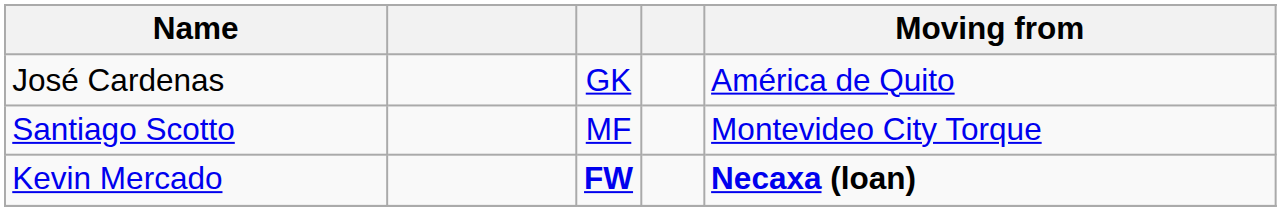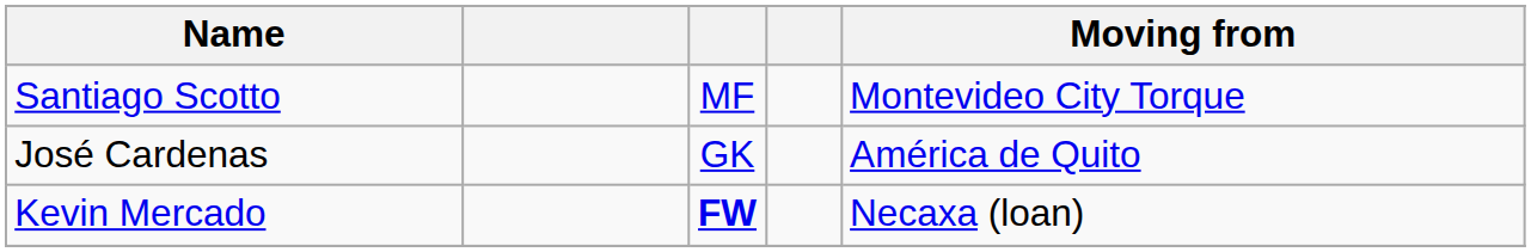rows swapped: José Cardenas <-> Santiago Scotto
Kevin Mercado | Moving from: bold -> normal
